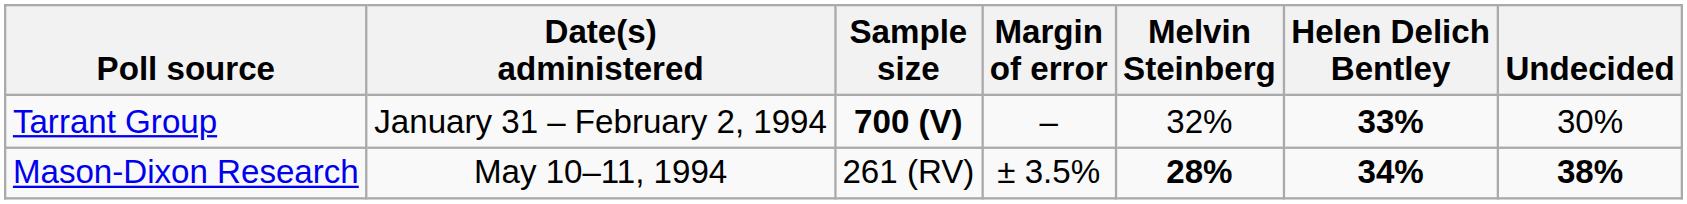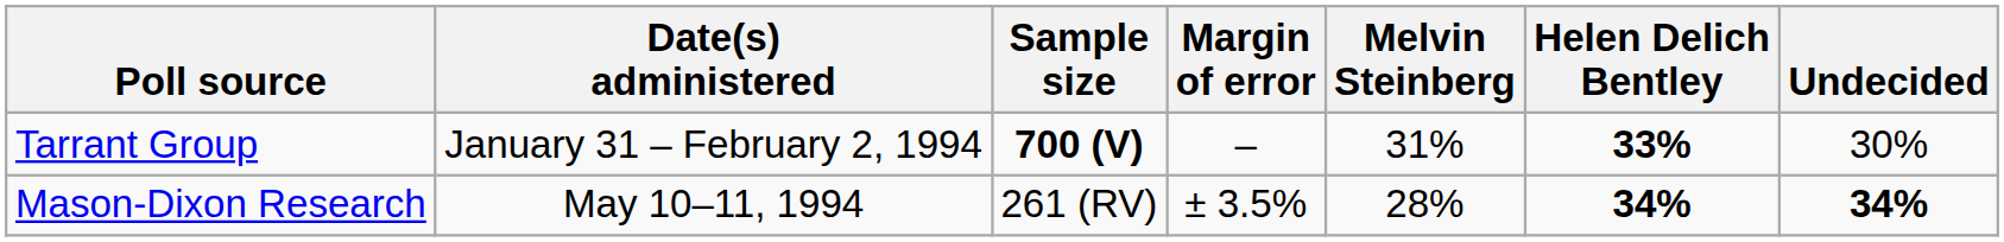Tarrant Group | Melvin Steinberg: 32% -> 31%
Mason-Dixon Research | Melvin Steinberg: bold -> normal
Mason-Dixon Research | Undecided: 38% -> 34%
